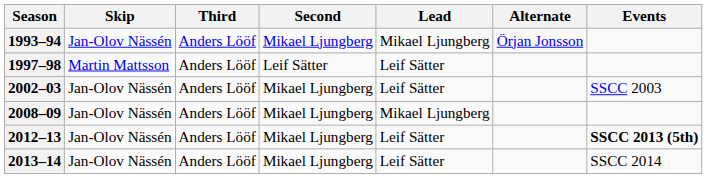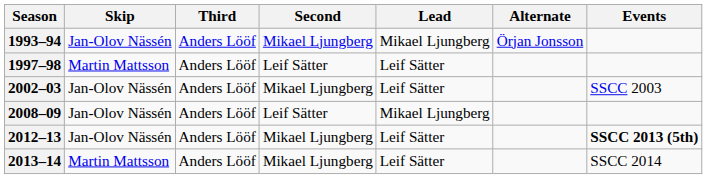2008–09 | Second: Mikael Ljungberg -> Leif Sätter
2013–14 | Skip: Jan-Olov Nässén -> Martin Mattsson
